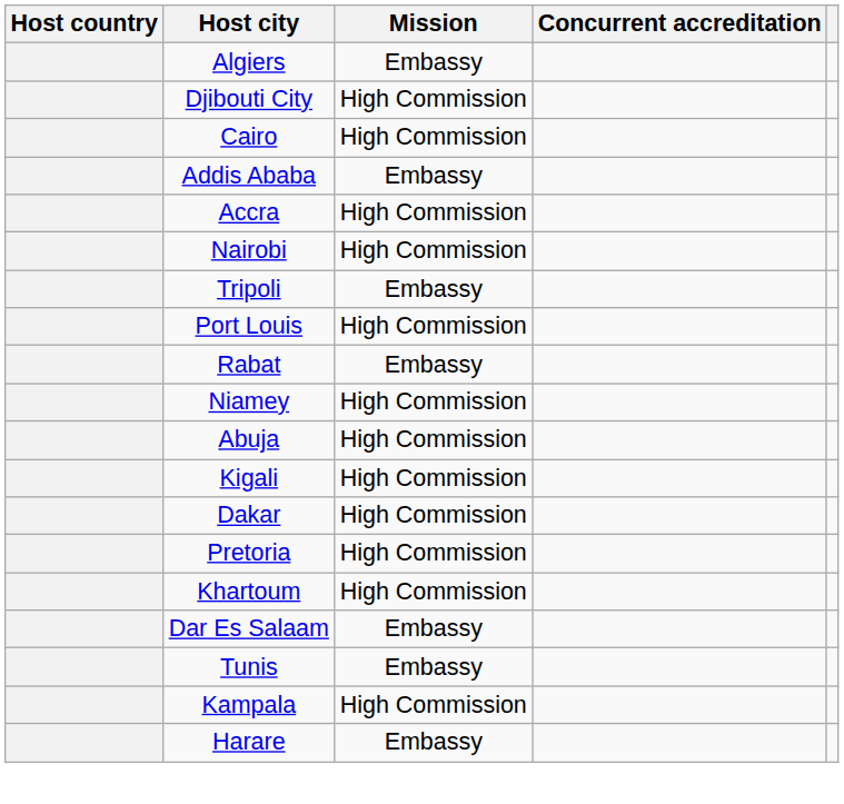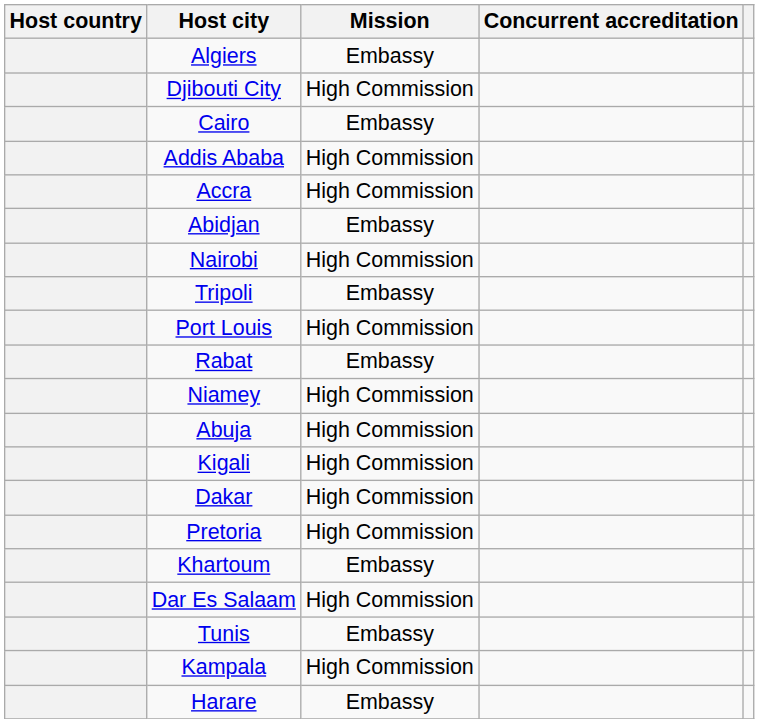Cairo | Mission: High Commission -> Embassy
Addis Ababa | Mission: Embassy -> High Commission
+ row: Abidjan | Embassy
Khartoum | Mission: High Commission -> Embassy
Dar Es Salaam | Mission: Embassy -> High Commission
